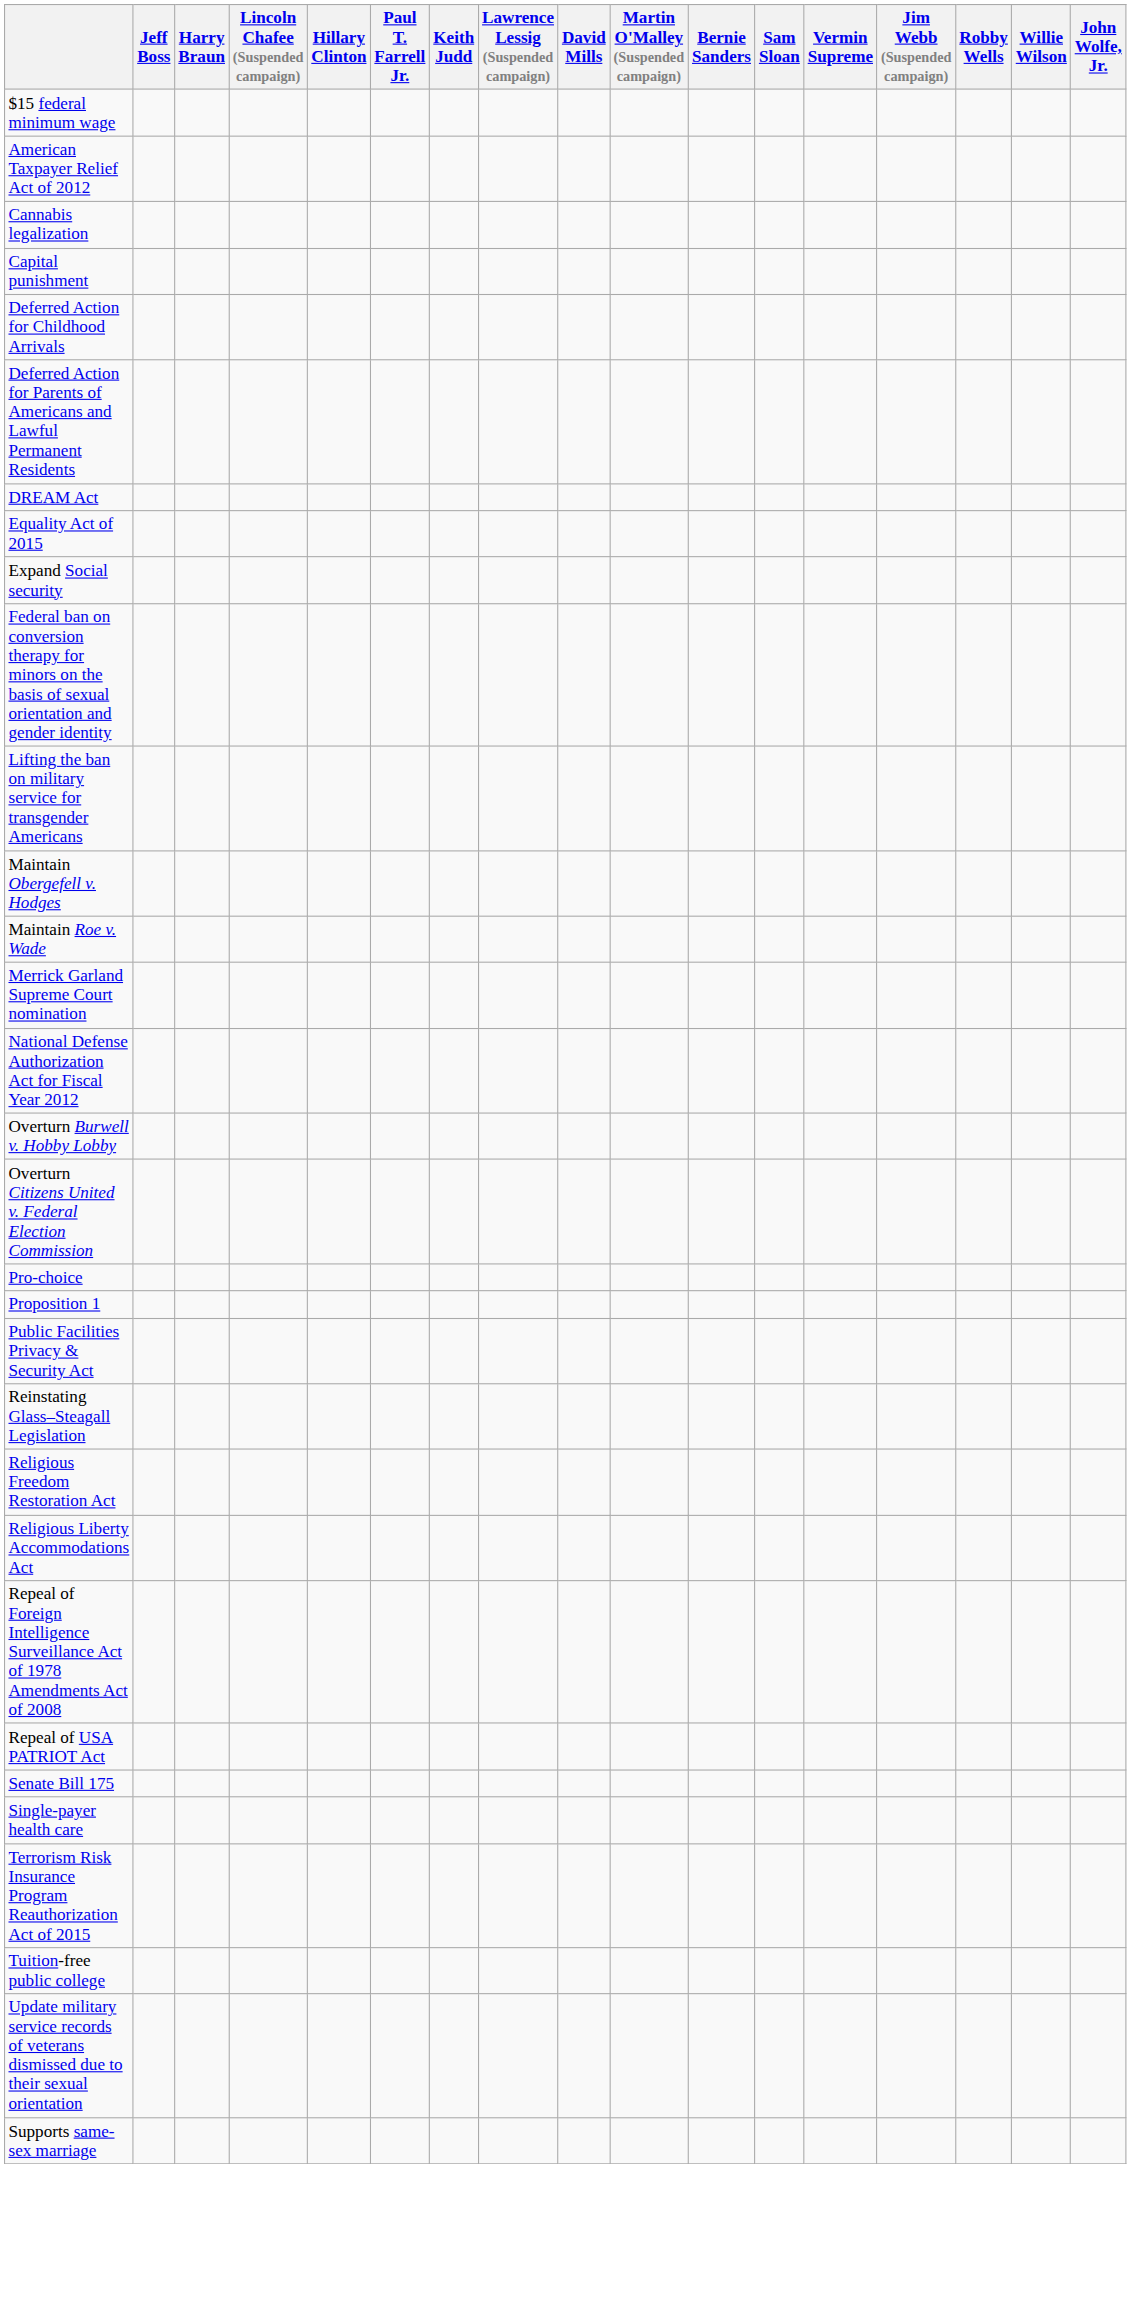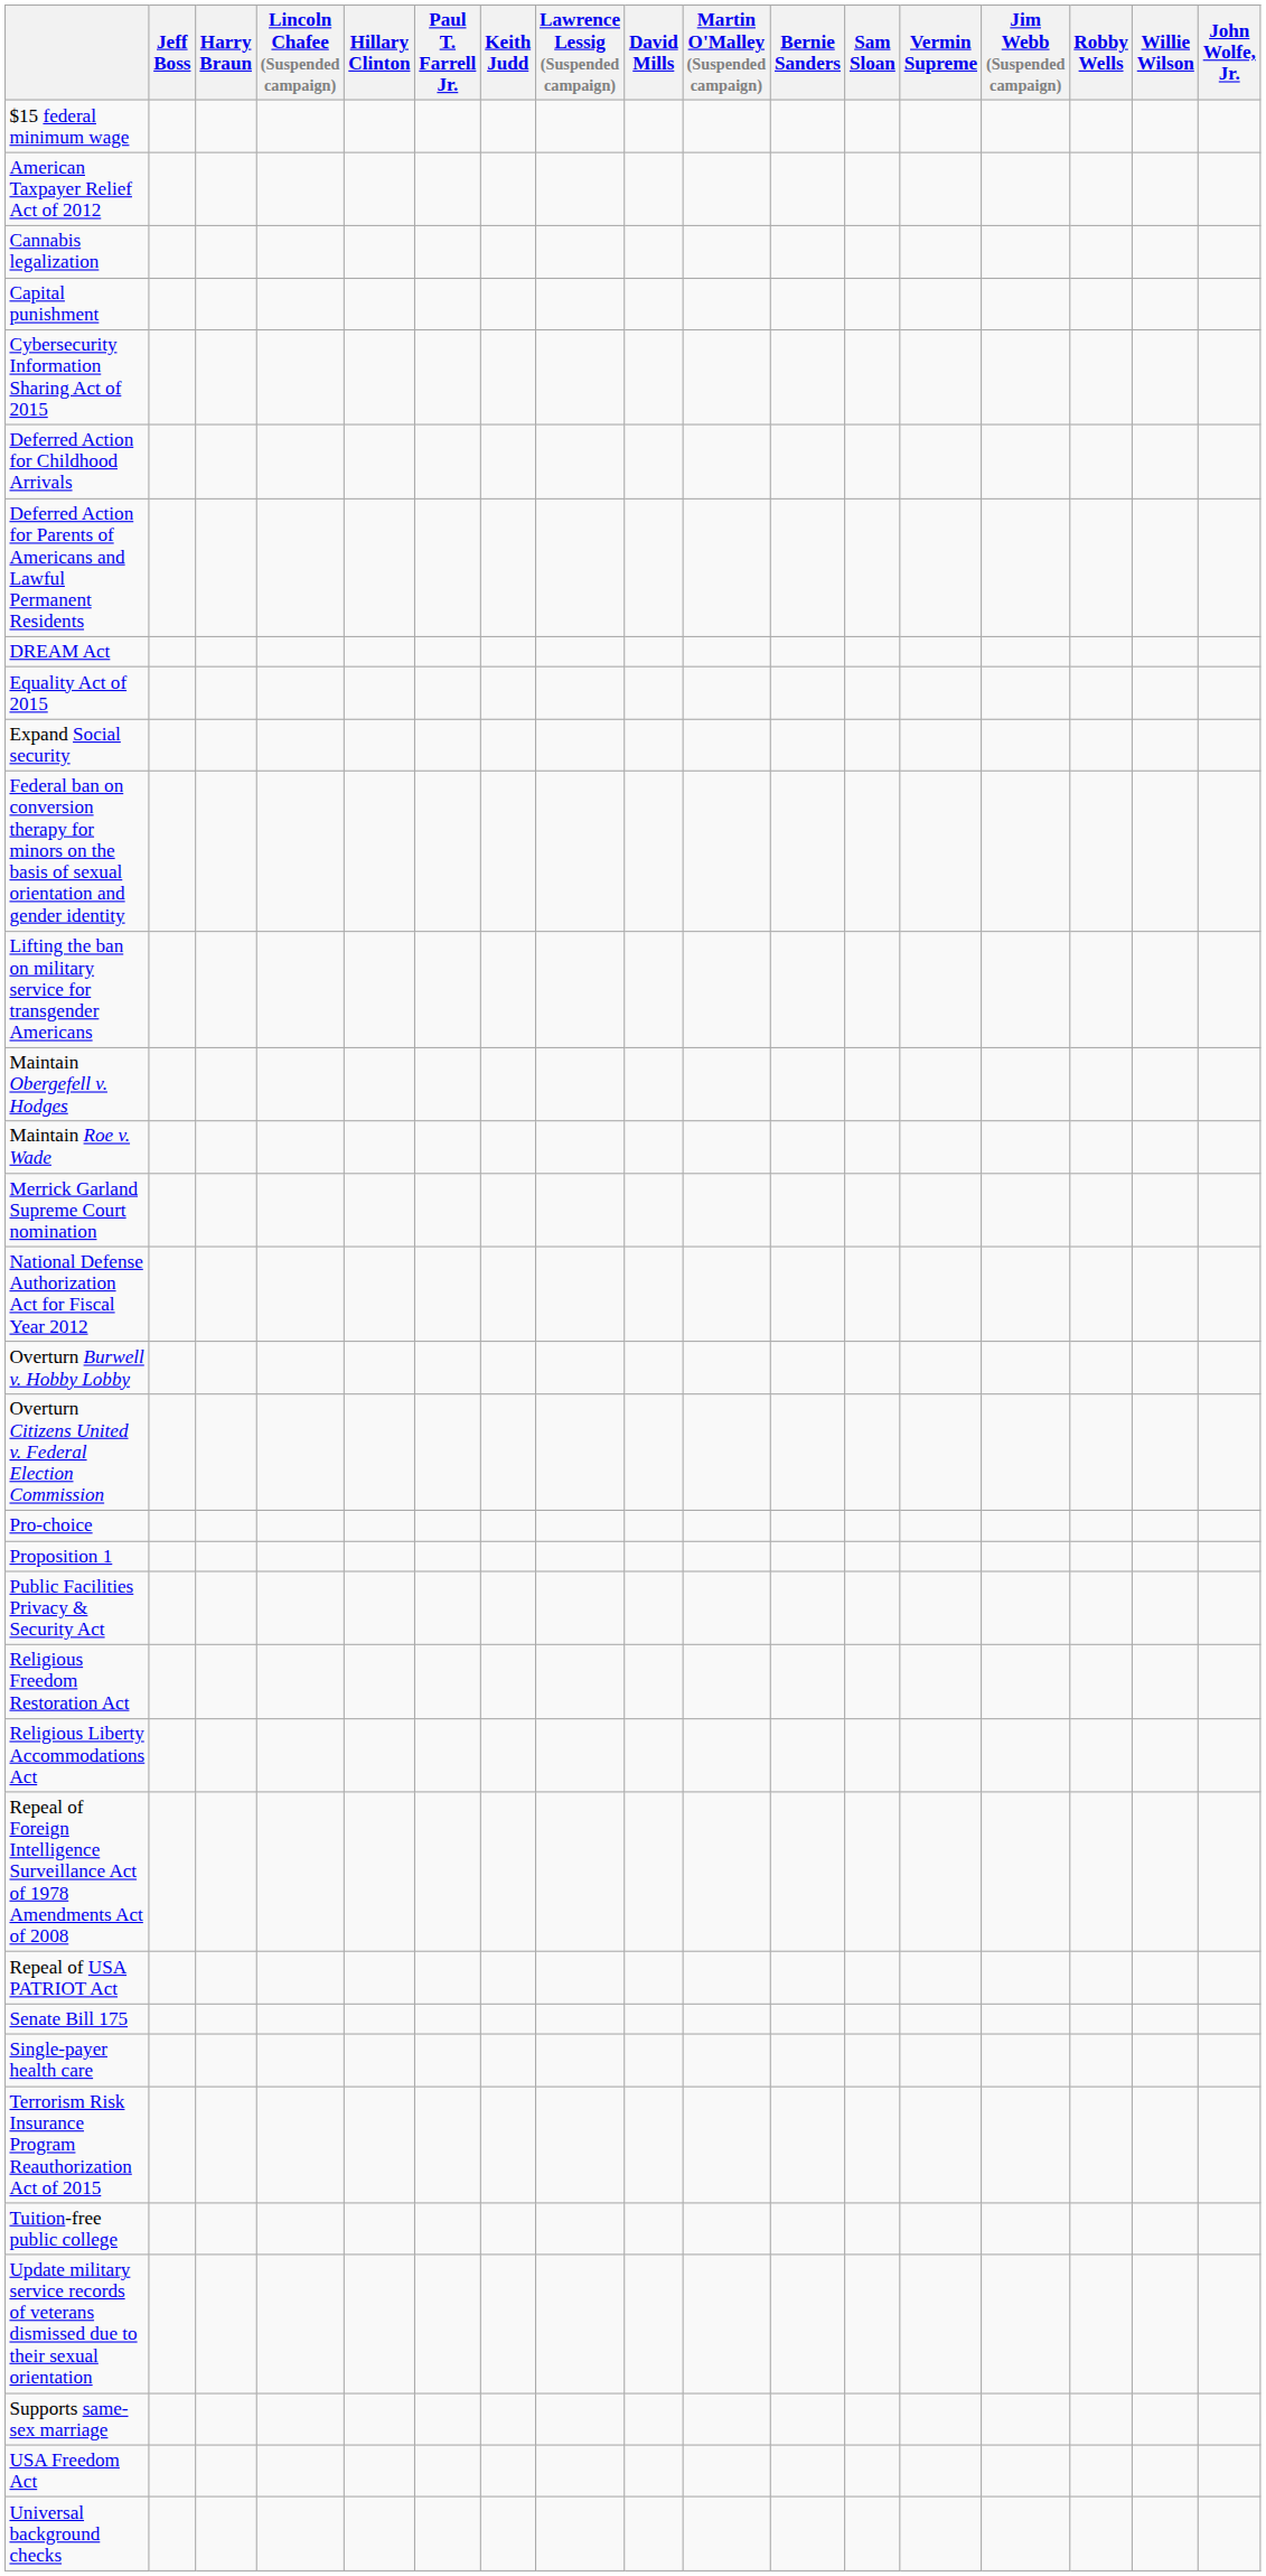+ row: Cybersecurity Information Sharing Act of 2015
- row: Reinstating Glass–Steagall Legislation
+ row: USA Freedom Act
+ row: Universal background checks
